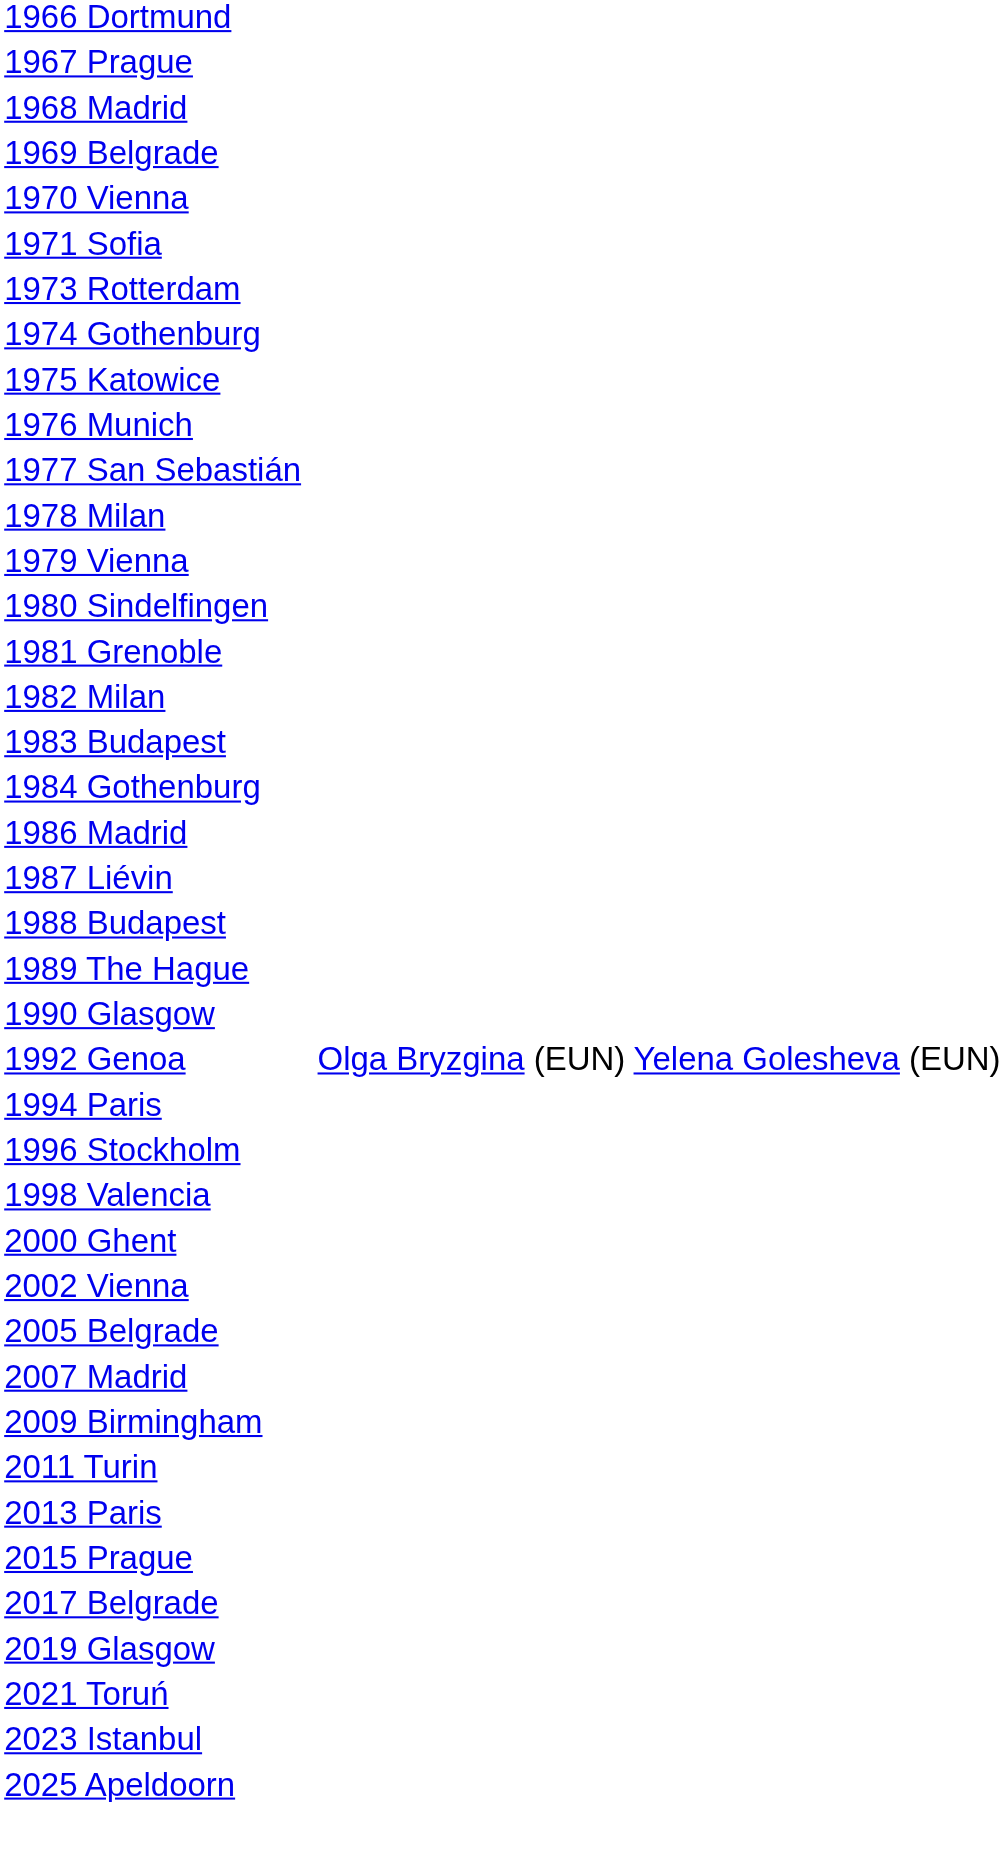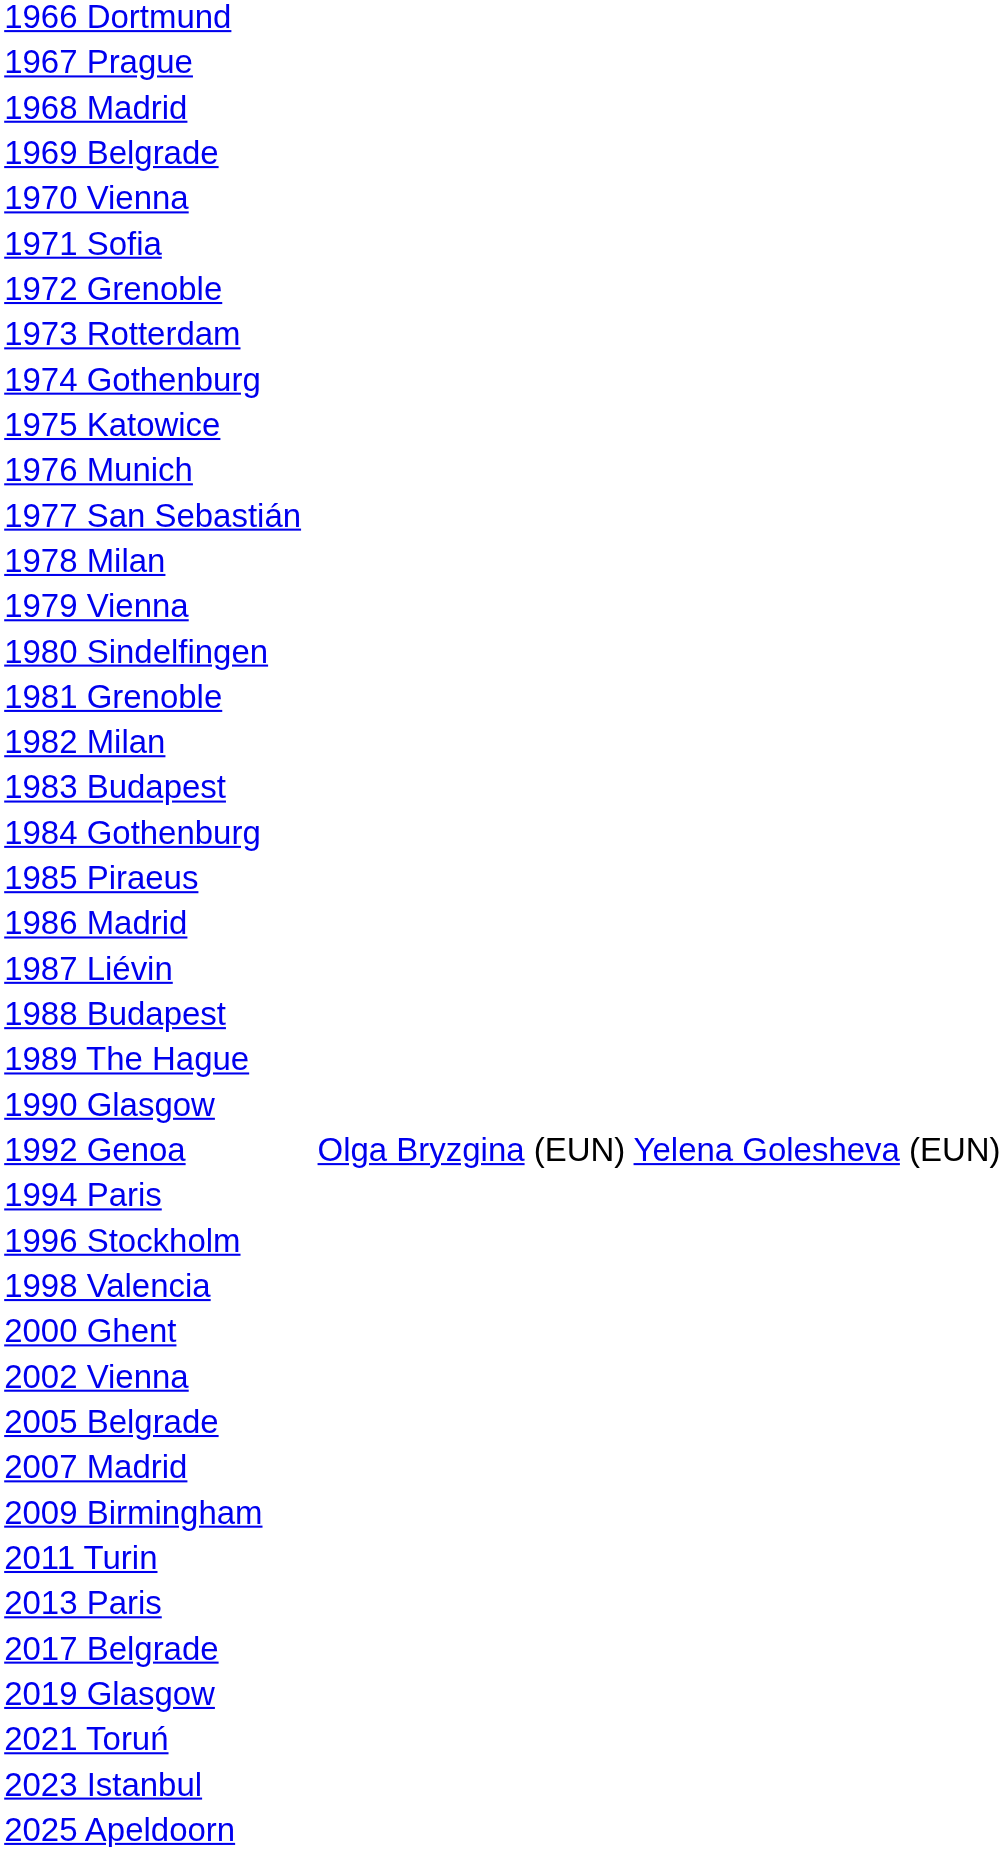+ row: 1972 Grenoble
+ row: 1985 Piraeus
- row: 2015 Prague
